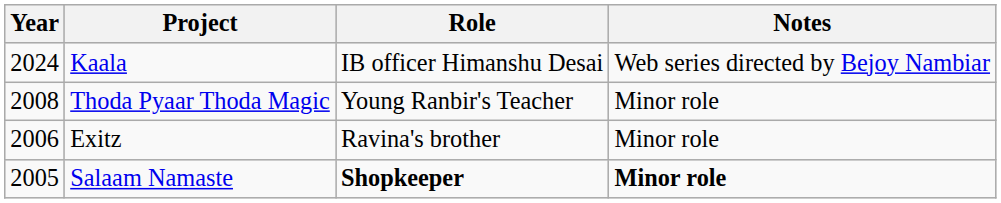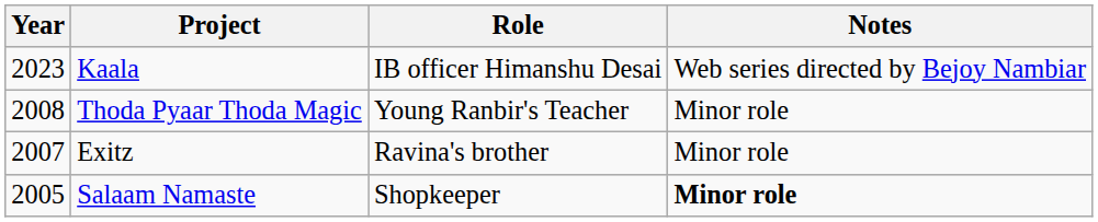Kaala | Year: 2024 -> 2023
Exitz | Year: 2006 -> 2007
Salaam Namaste | Role: bold -> normal
